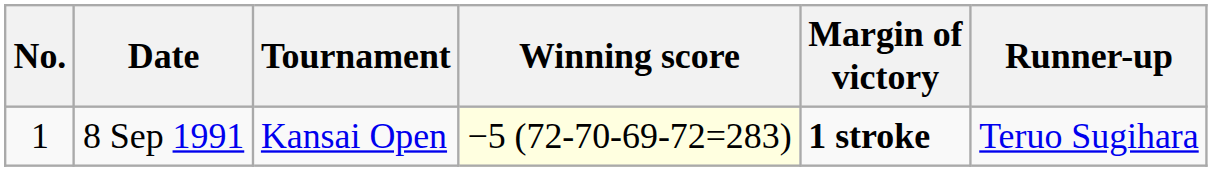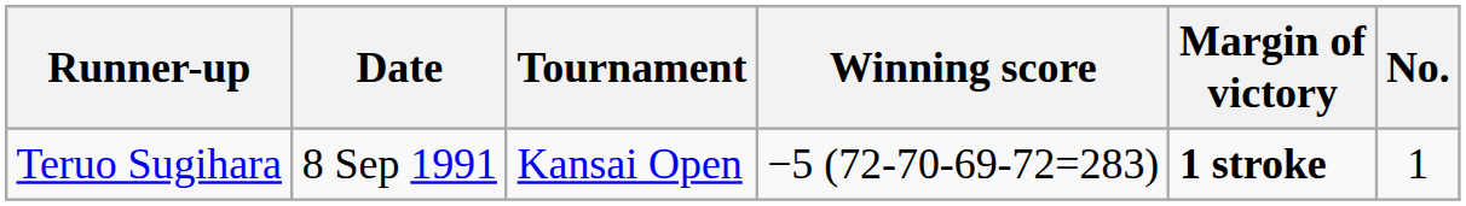columns swapped: No. <-> Runner-up
8 Sep 1991 | Winning score: lightyellow background -> no background
